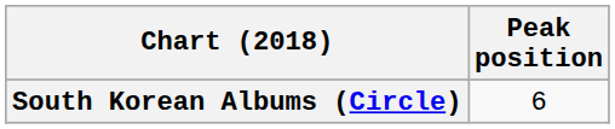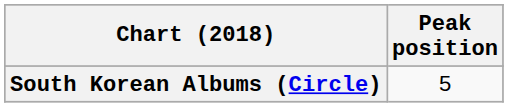South Korean Albums (Circle) | Peak position: 6 -> 5
